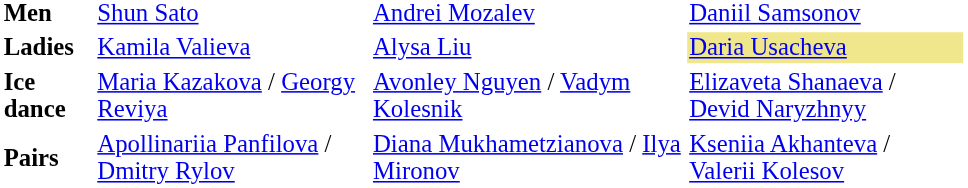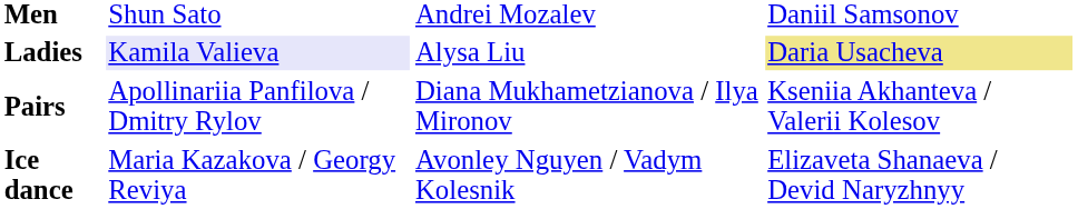Ladies | column 2: no background -> lavender background
rows swapped: Pairs <-> Ice dance
